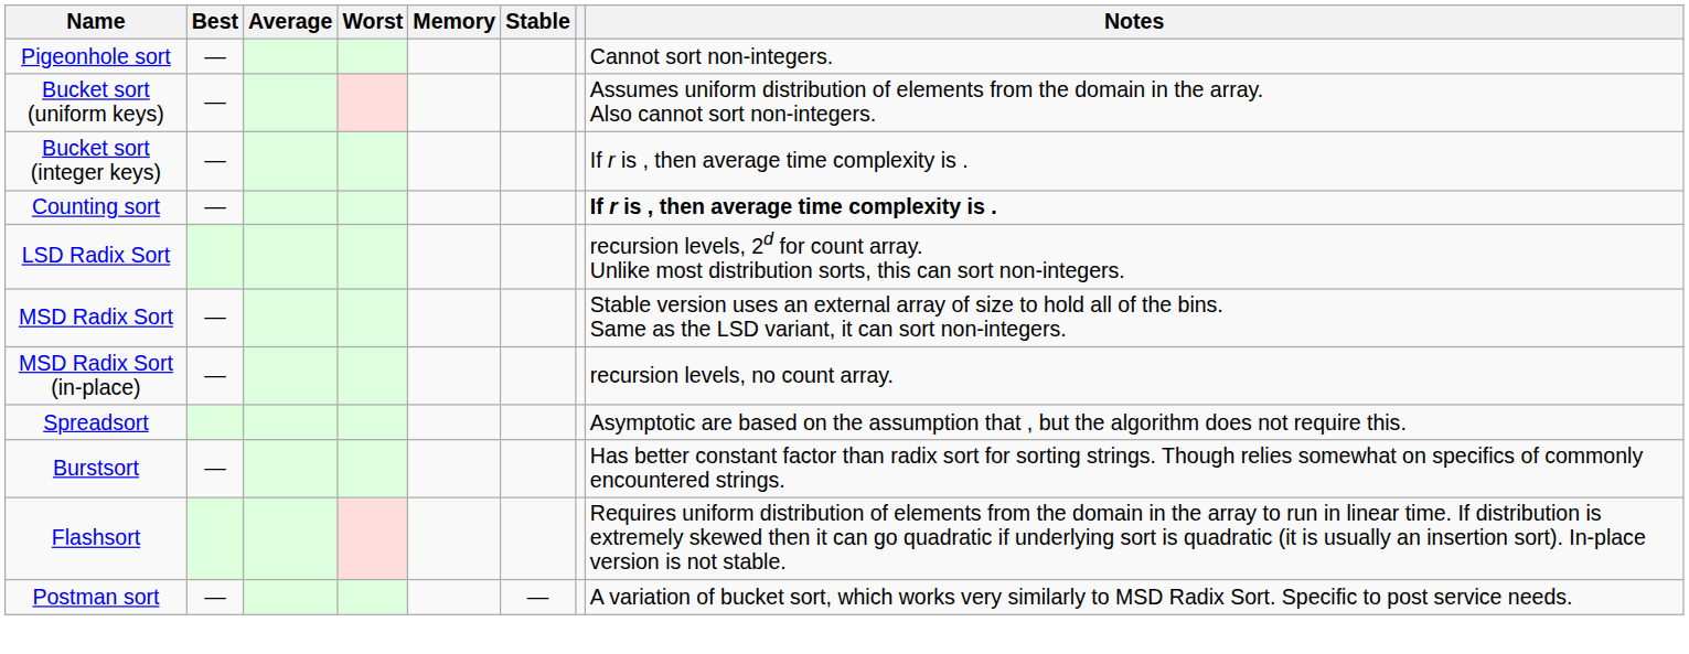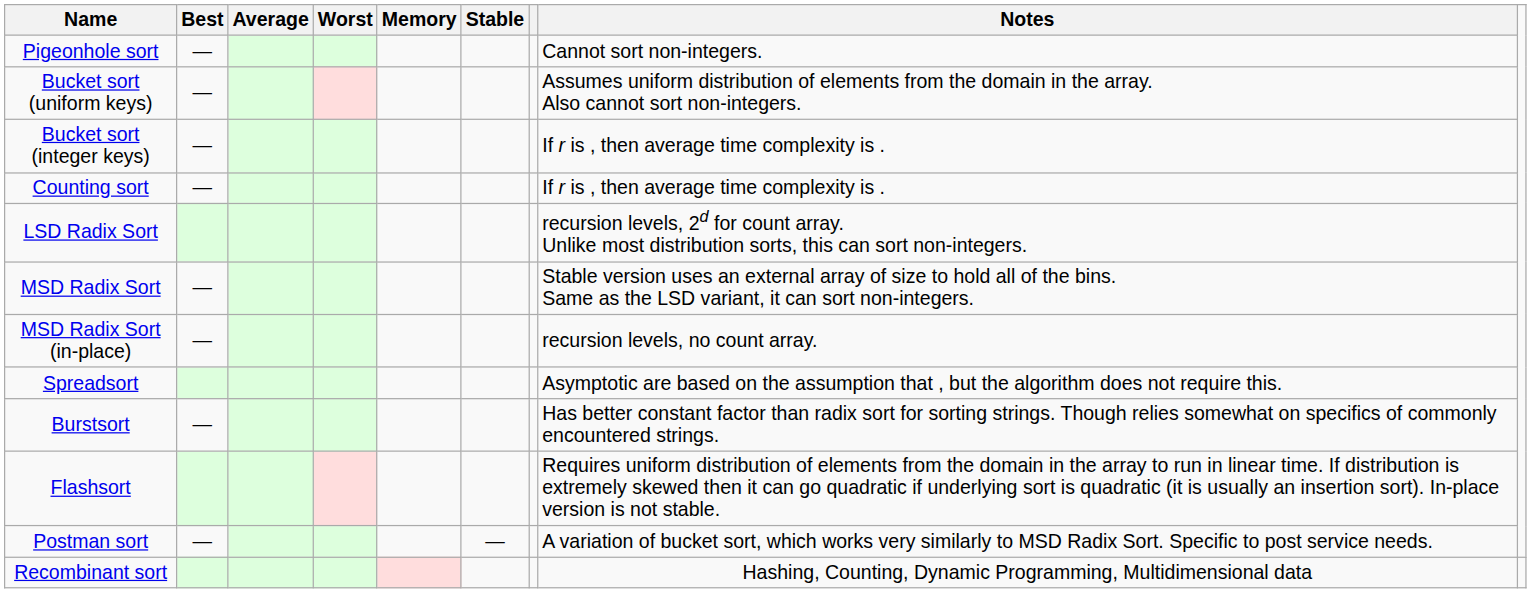Counting sort | Notes: bold -> normal
+ row: Recombinant sort | Hashing, Counting, Dynamic Programming, Multidimensional data
